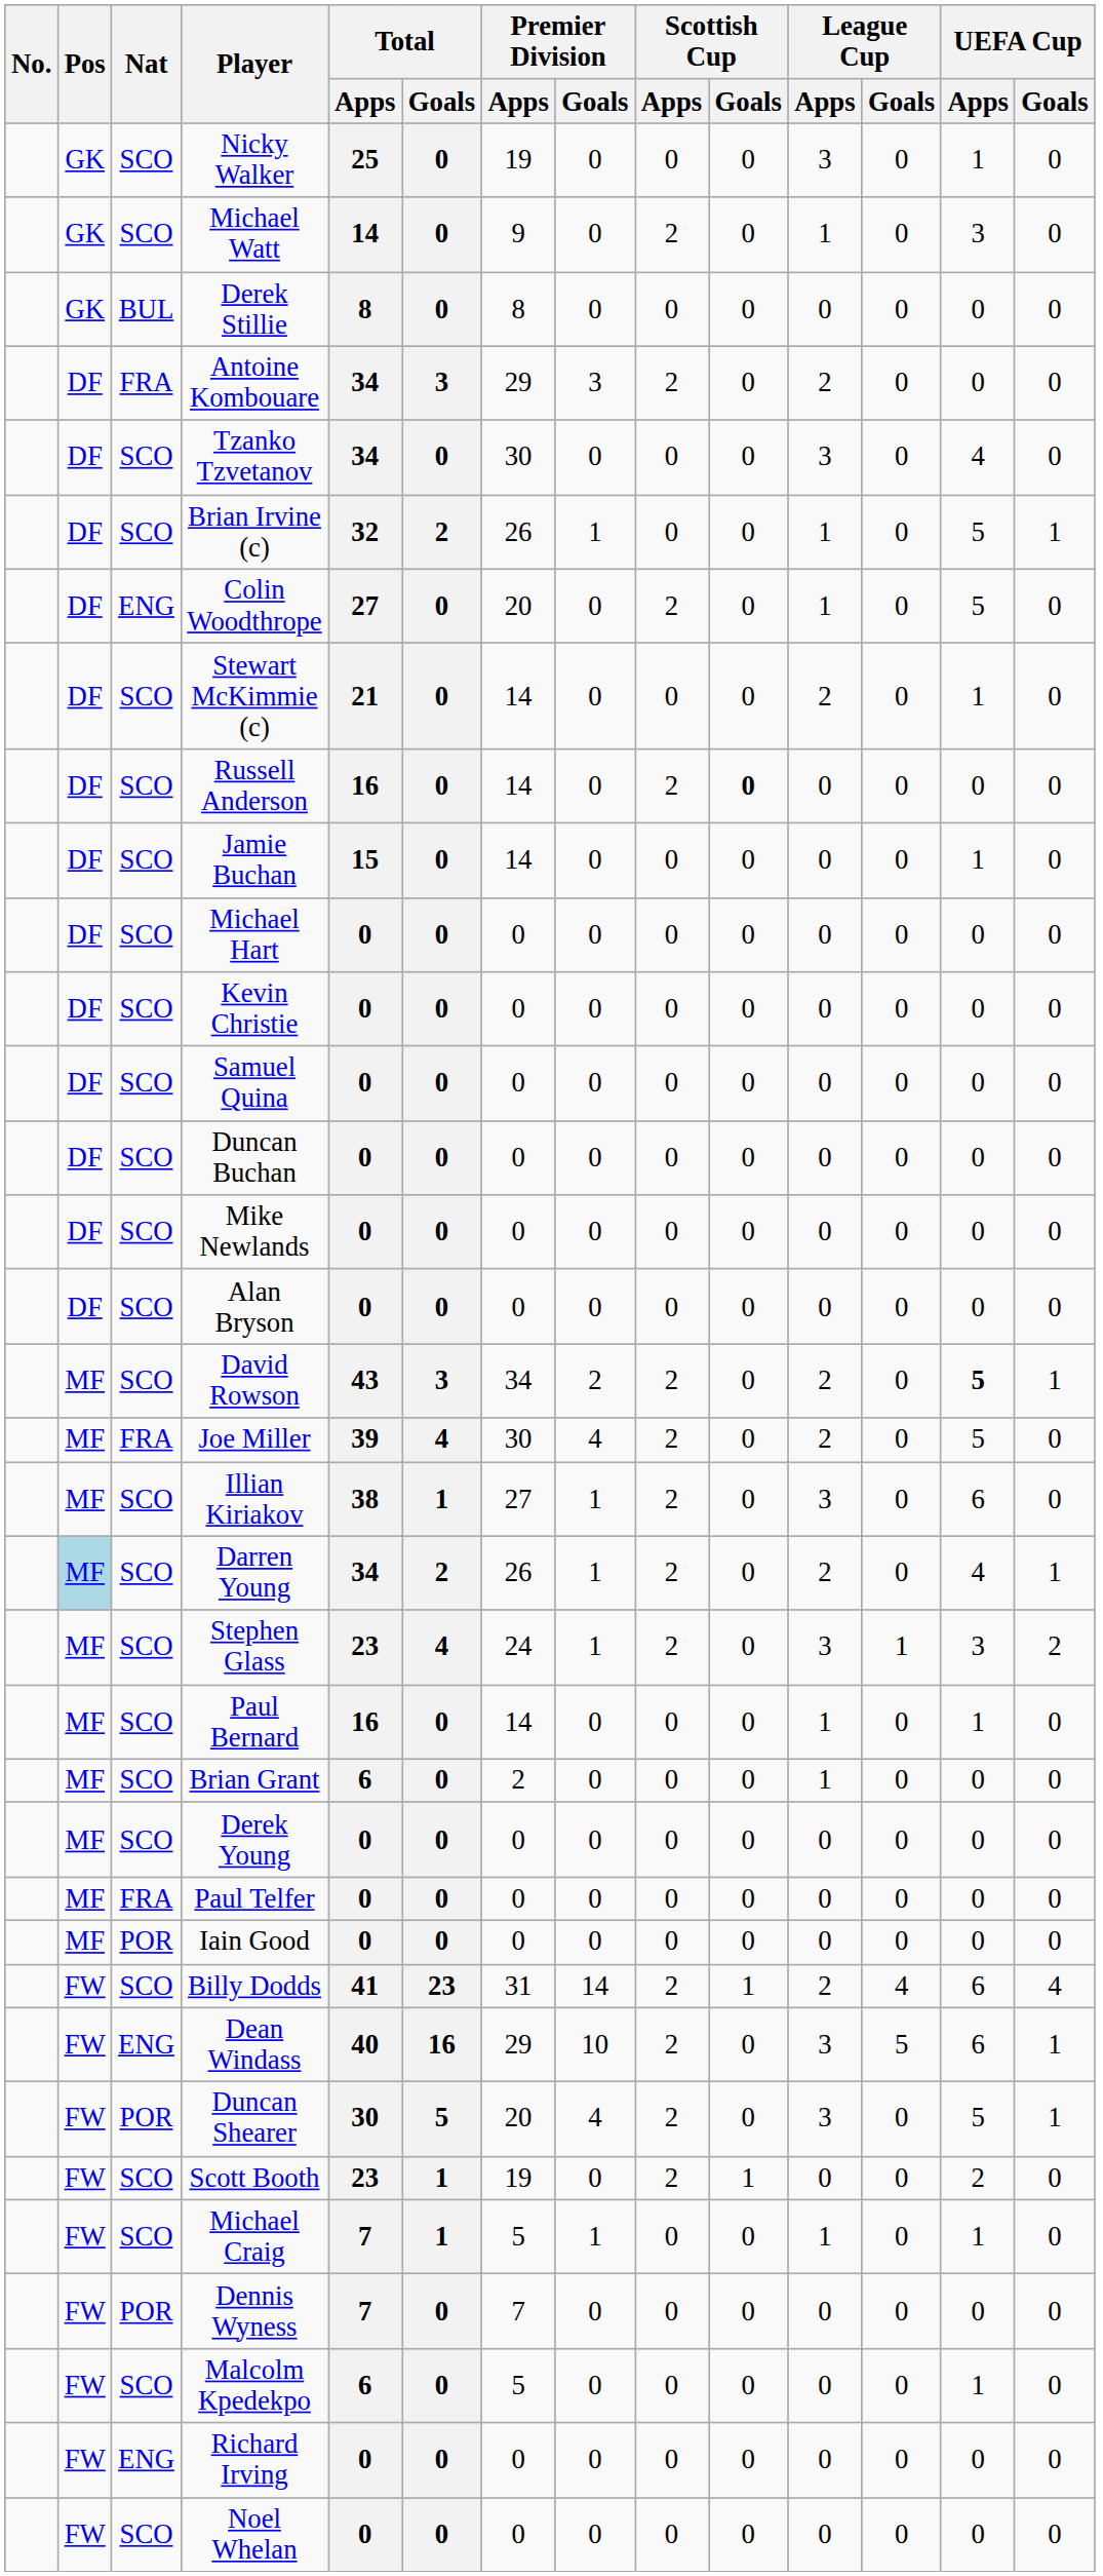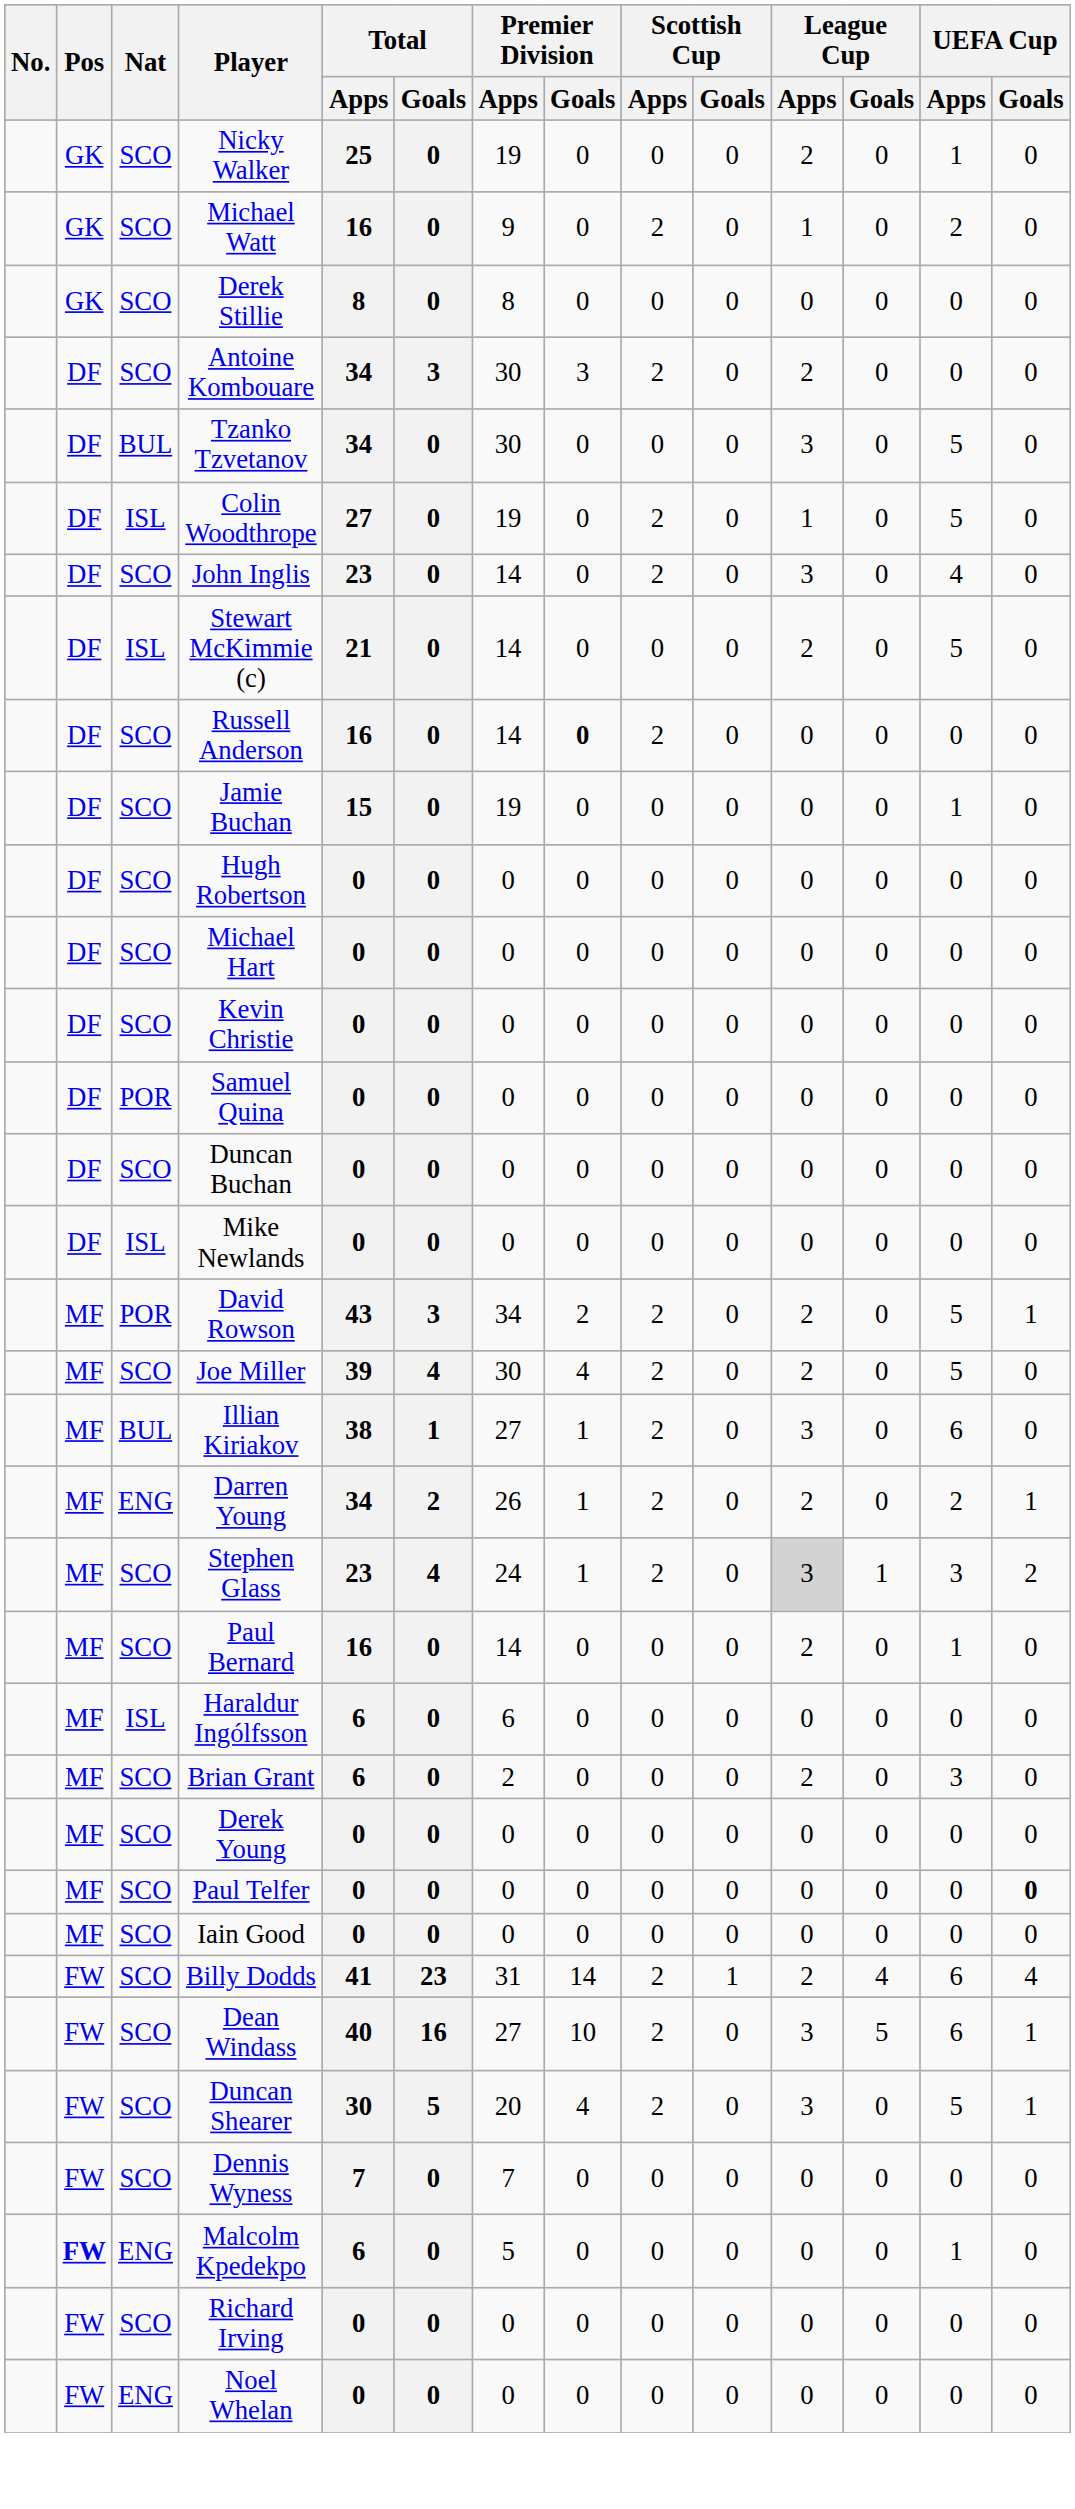Nicky Walker | League Cup / Apps: 3 -> 2
Michael Watt | Total / Apps: 14 -> 16
Michael Watt | UEFA Cup / Apps: 3 -> 2
Derek Stillie | Nat: BUL -> SCO
Antoine Kombouare | Nat: FRA -> SCO
Antoine Kombouare | Premier Division / Apps: 29 -> 30
Tzanko Tzvetanov | Nat: SCO -> BUL
Tzanko Tzvetanov | UEFA Cup / Apps: 4 -> 5
- row: DF | SCO | Brian Irvine (c) | 32 | 2 | 26 | 1 | 0 | 0 | 1 | 0 | 5 | 1
Colin Woodthrope | Nat: ENG -> ISL
Colin Woodthrope | Premier Division / Apps: 20 -> 19
+ row: DF | SCO | John Inglis | 23 | 0 | 14 | 0 | 2 | 0 | 3 | 0 | 4 | 0
Stewart McKimmie (c) | Nat: SCO -> ISL
Stewart McKimmie (c) | UEFA Cup / Apps: 1 -> 5
Russell Anderson | Premier Division / Goals: normal -> bold
Russell Anderson | Scottish Cup / Goals: bold -> normal
Jamie Buchan | Premier Division / Apps: 14 -> 19
+ row: DF | SCO | Hugh Robertson | 0 | 0 | 0 | 0 | 0 | 0 | 0 | 0 | 0 | 0
Samuel Quina | Nat: SCO -> POR
Mike Newlands | Nat: SCO -> ISL
- row: DF | SCO | Alan Bryson | 0 | 0 | 0 | 0 | 0 | 0 | 0 | 0 | 0 | 0
David Rowson | Nat: SCO -> POR
David Rowson | UEFA Cup / Apps: bold -> normal
Joe Miller | Nat: FRA -> SCO
Illian Kiriakov | Nat: SCO -> BUL
Darren Young | Pos: lightblue background -> no background
Darren Young | Nat: SCO -> ENG
Darren Young | UEFA Cup / Apps: 4 -> 2
Stephen Glass | League Cup / Apps: no background -> lightgrey background
Paul Bernard | League Cup / Apps: 1 -> 2
+ row: MF | ISL | Haraldur Ingólfsson | 6 | 0 | 6 | 0 | 0 | 0 | 0 | 0 | 0 | 0
Brian Grant | League Cup / Apps: 1 -> 2
Brian Grant | UEFA Cup / Apps: 0 -> 3
Paul Telfer | Nat: FRA -> SCO
Paul Telfer | UEFA Cup / Goals: normal -> bold
Iain Good | Nat: POR -> SCO
Dean Windass | Nat: ENG -> SCO
Dean Windass | Premier Division / Apps: 29 -> 27
Duncan Shearer | Nat: POR -> SCO
- row: FW | SCO | Scott Booth | 23 | 1 | 19 | 0 | 2 | 1 | 0 | 0 | 2 | 0
- row: FW | SCO | Michael Craig | 7 | 1 | 5 | 1 | 0 | 0 | 1 | 0 | 1 | 0
Dennis Wyness | Nat: POR -> SCO
Malcolm Kpedekpo | Pos: normal -> bold
Malcolm Kpedekpo | Nat: SCO -> ENG
Richard Irving | Nat: ENG -> SCO
Noel Whelan | Nat: SCO -> ENG
